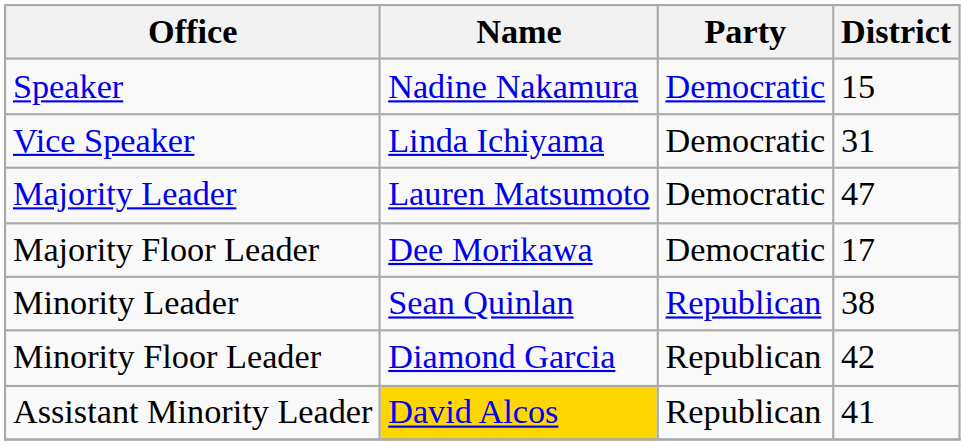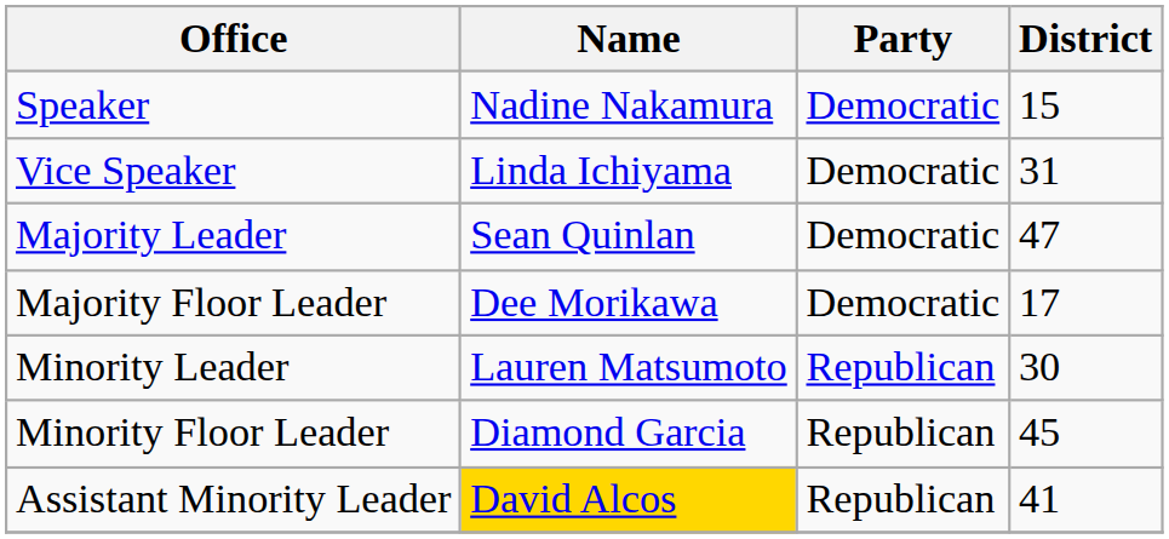Majority Leader | Name: Lauren Matsumoto -> Sean Quinlan
Minority Leader | Name: Sean Quinlan -> Lauren Matsumoto
Minority Leader | District: 38 -> 30
Minority Floor Leader | District: 42 -> 45
